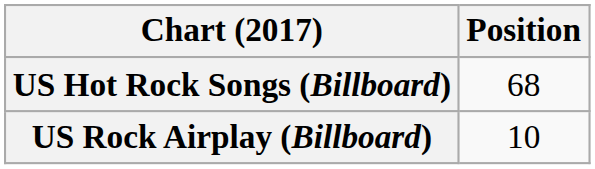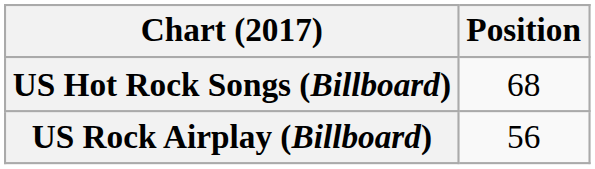US Rock Airplay (Billboard) | Position: 10 -> 56
